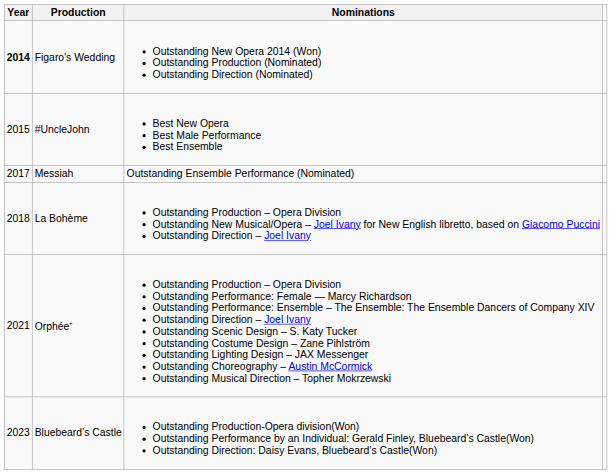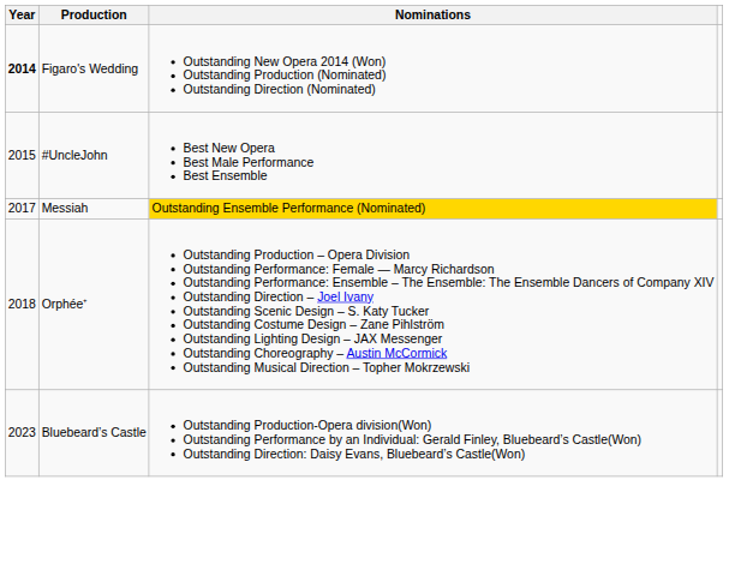Messiah | Nominations: no background -> gold background
- row: 2018 | La Bohème | Outstanding Production – Opera Division Outstanding New Musical/Opera – Joel Ivany for New English libretto, based on Giacomo Puccini Outstanding Direction – Joel Ivany
Orphée⁺ | Year: 2021 -> 2018
